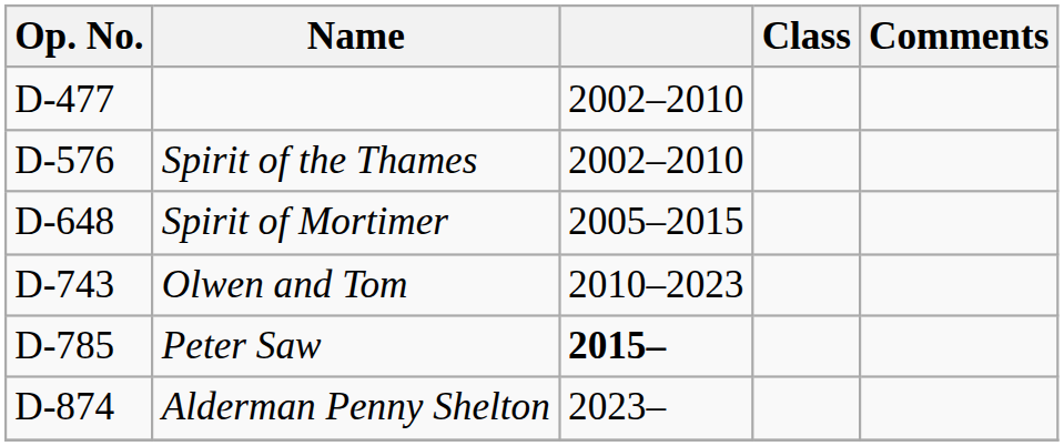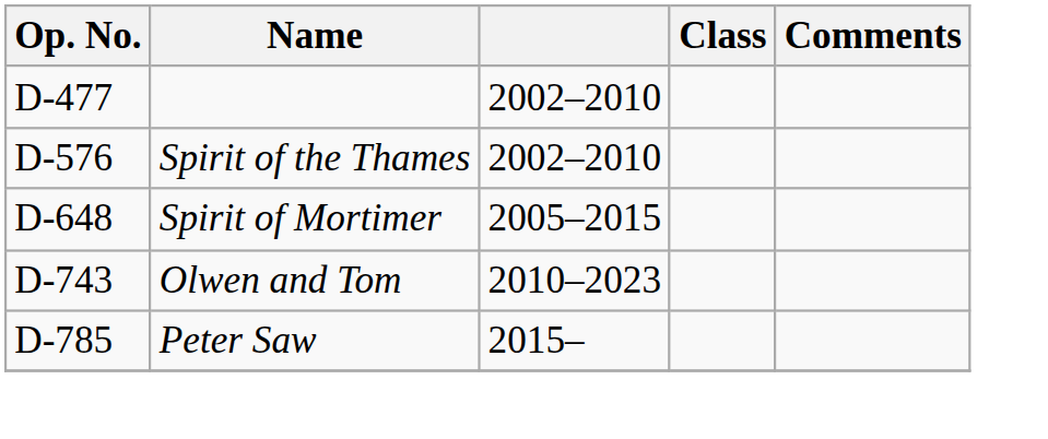Peter Saw | column 3: bold -> normal
- row: D-874 | Alderman Penny Shelton | 2023–
